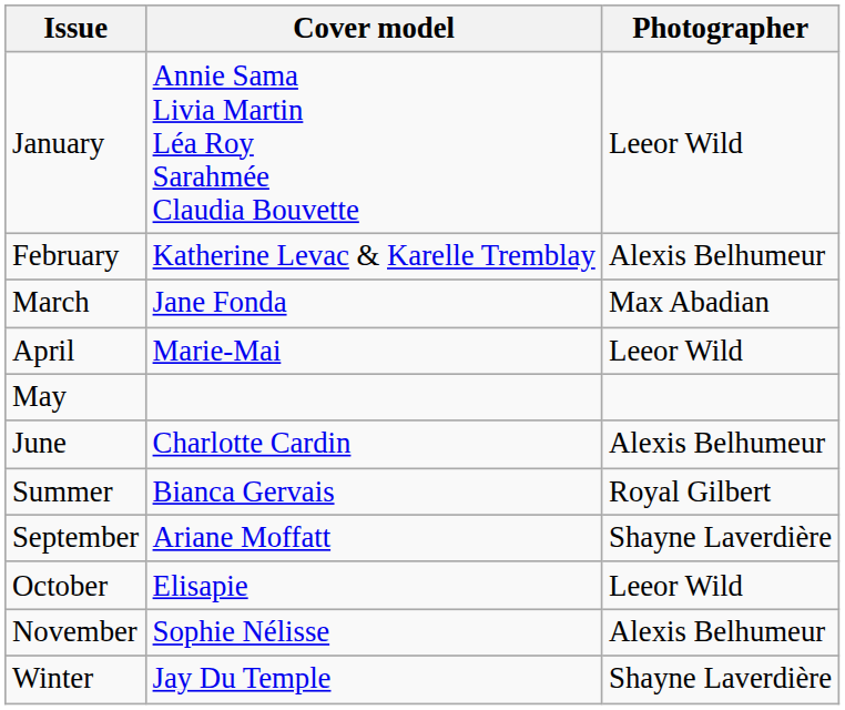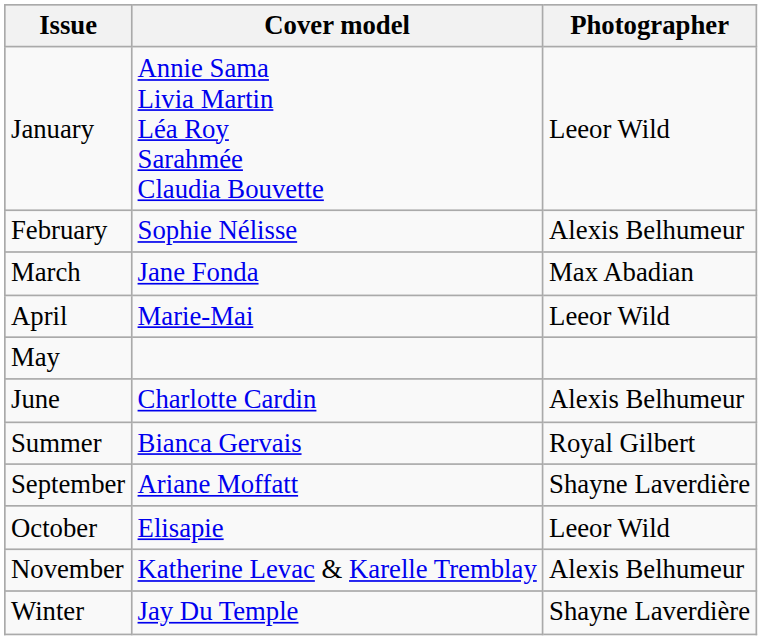February | Cover model: Katherine Levac & Karelle Tremblay -> Sophie Nélisse
November | Cover model: Sophie Nélisse -> Katherine Levac & Karelle Tremblay
